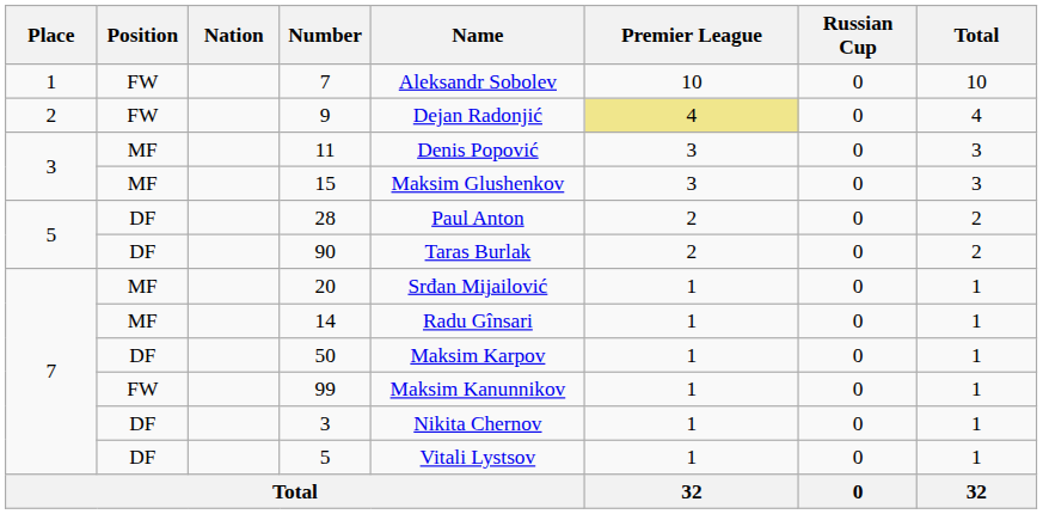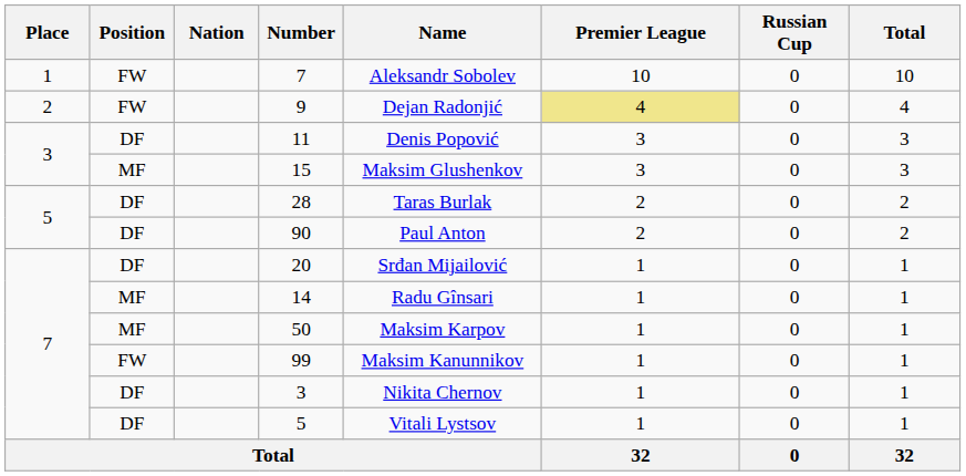11 | Position: MF -> DF
28 | Name: Paul Anton -> Taras Burlak
90 | Name: Taras Burlak -> Paul Anton
20 | Position: MF -> DF
50 | Position: DF -> MF
